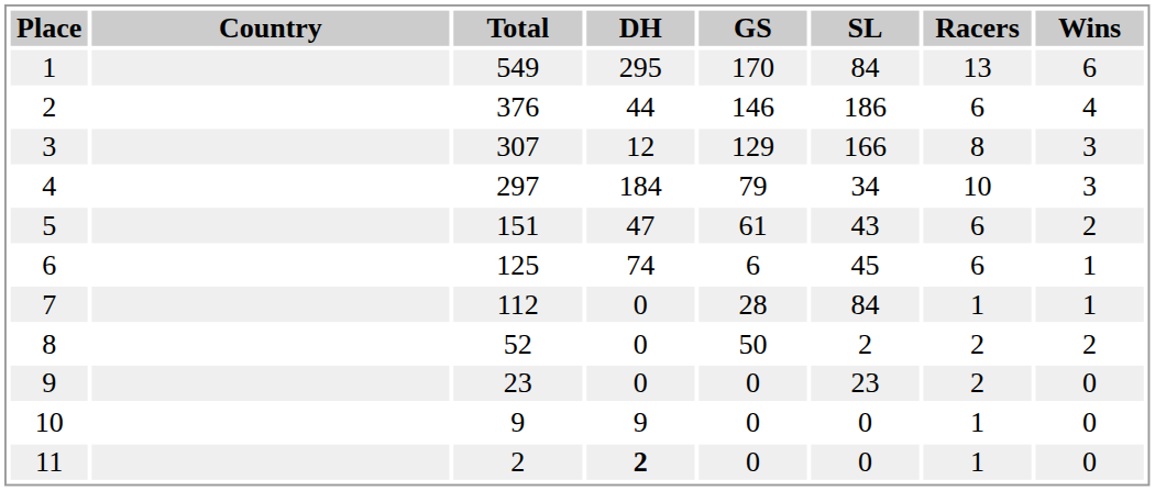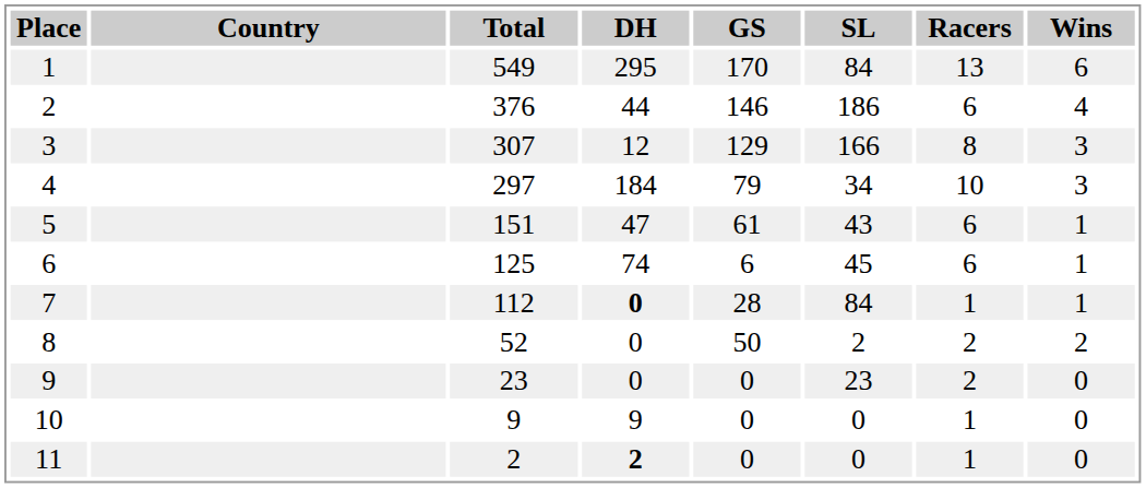5 | Wins: 2 -> 1
7 | DH: normal -> bold
